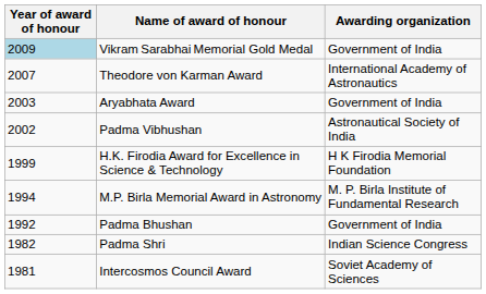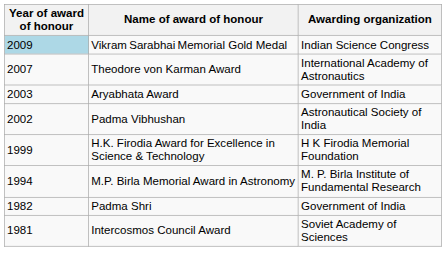Vikram Sarabhai Memorial Gold Medal | Awarding organization: Government of India -> Indian Science Congress
- row: 1992 | Padma Bhushan | Government of India
Padma Shri | Awarding organization: Indian Science Congress -> Government of India
